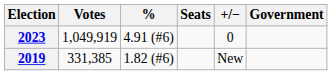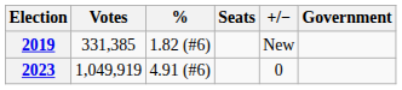rows swapped: 2019 <-> 2023
